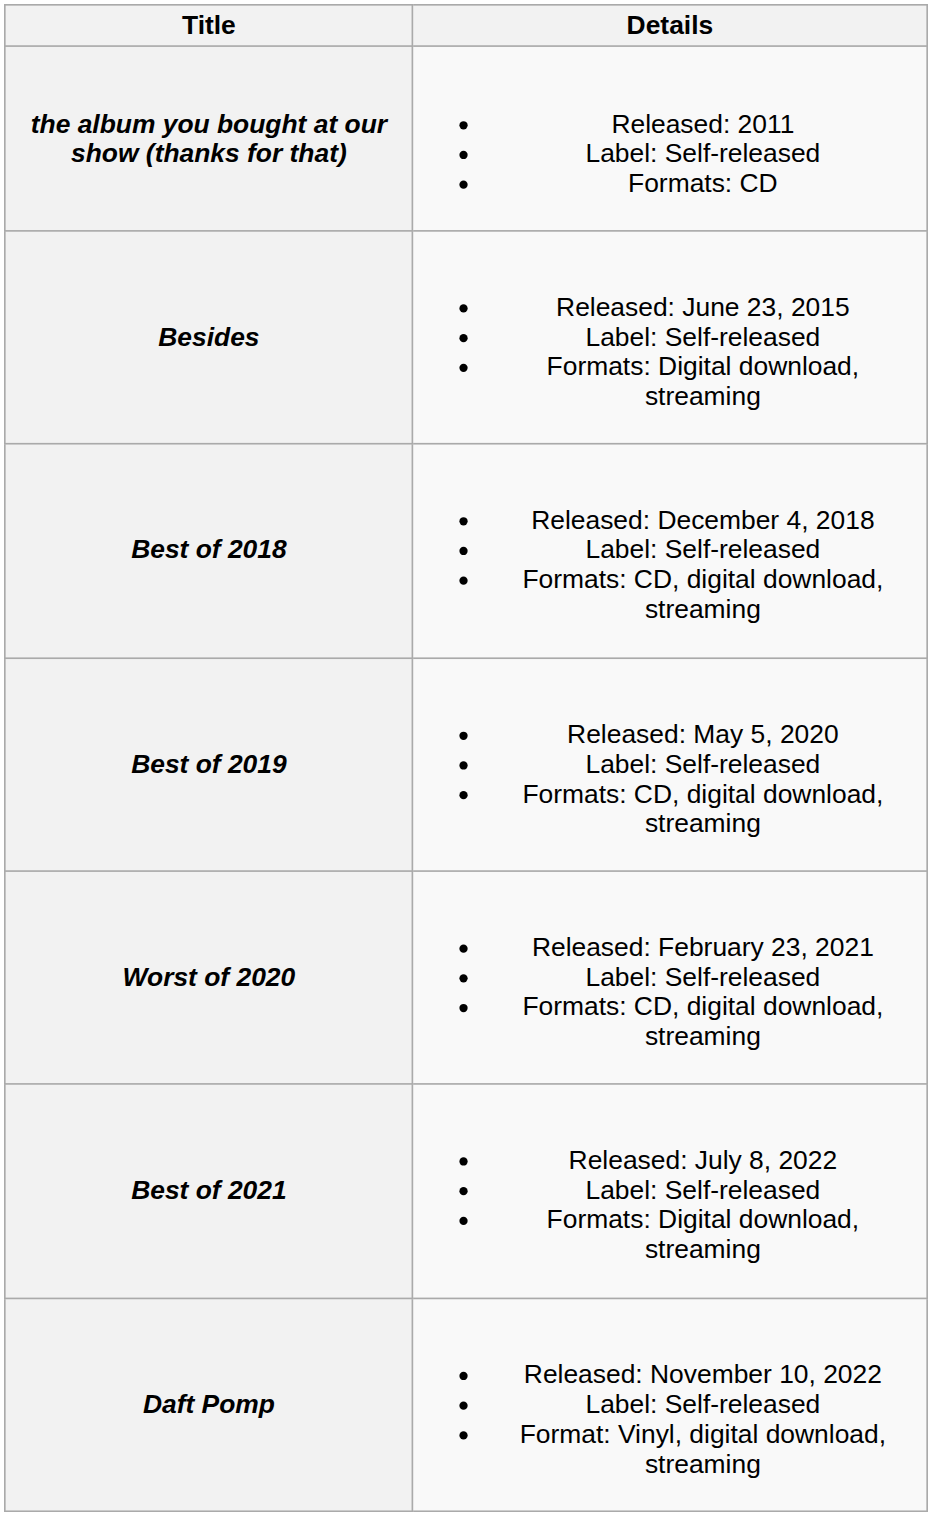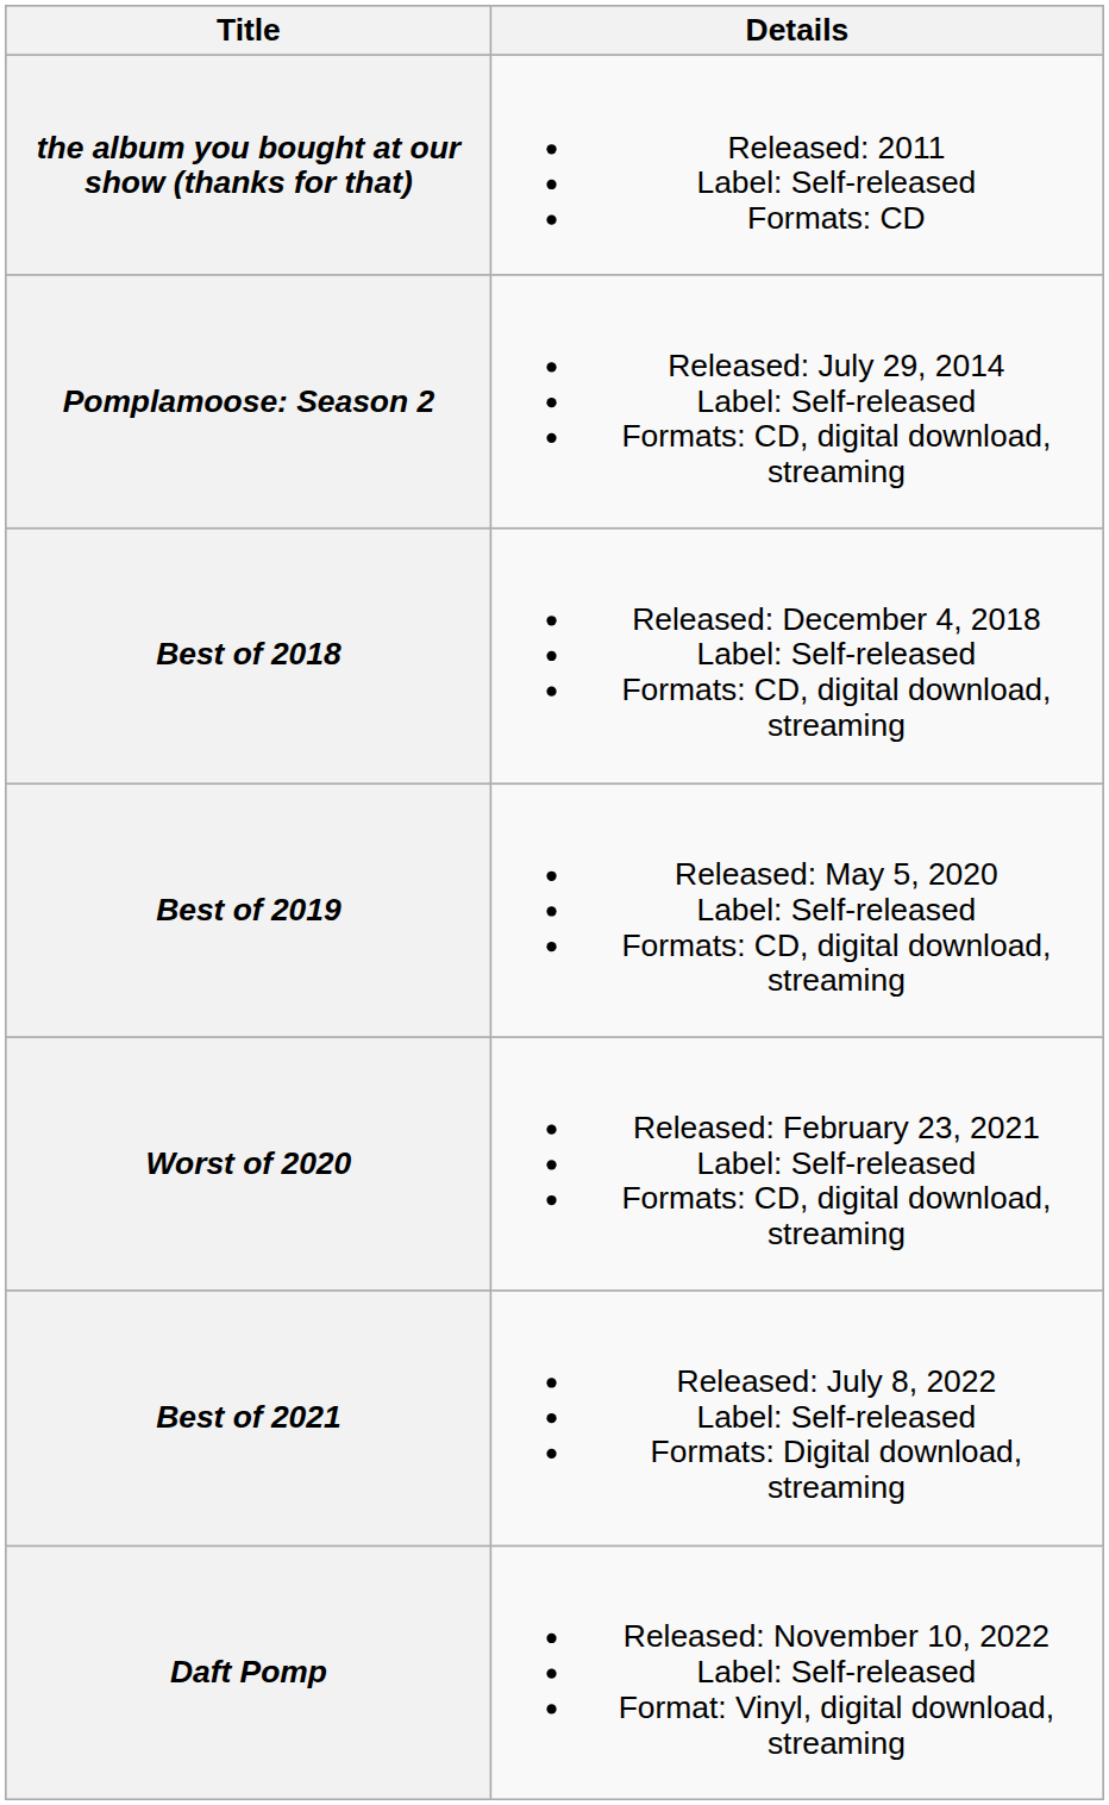+ row: Pomplamoose: Season 2 | Released: July 29, 2014 Label: Self-released Formats: CD, digital download, streaming
- row: Besides | Released: June 23, 2015 Label: Self-released Formats: Digital download, streaming
